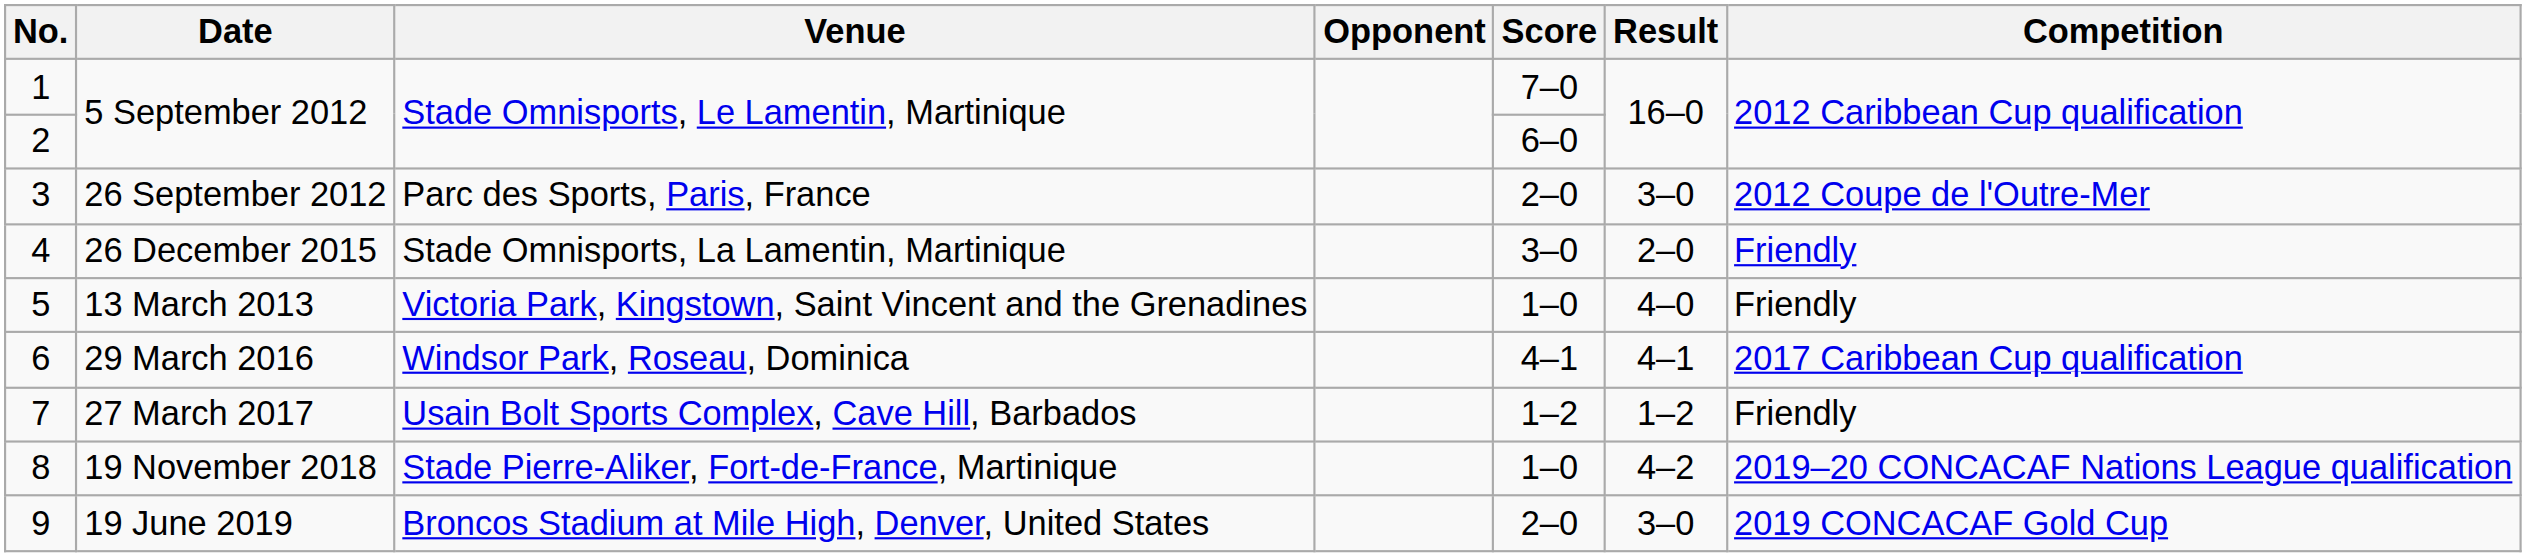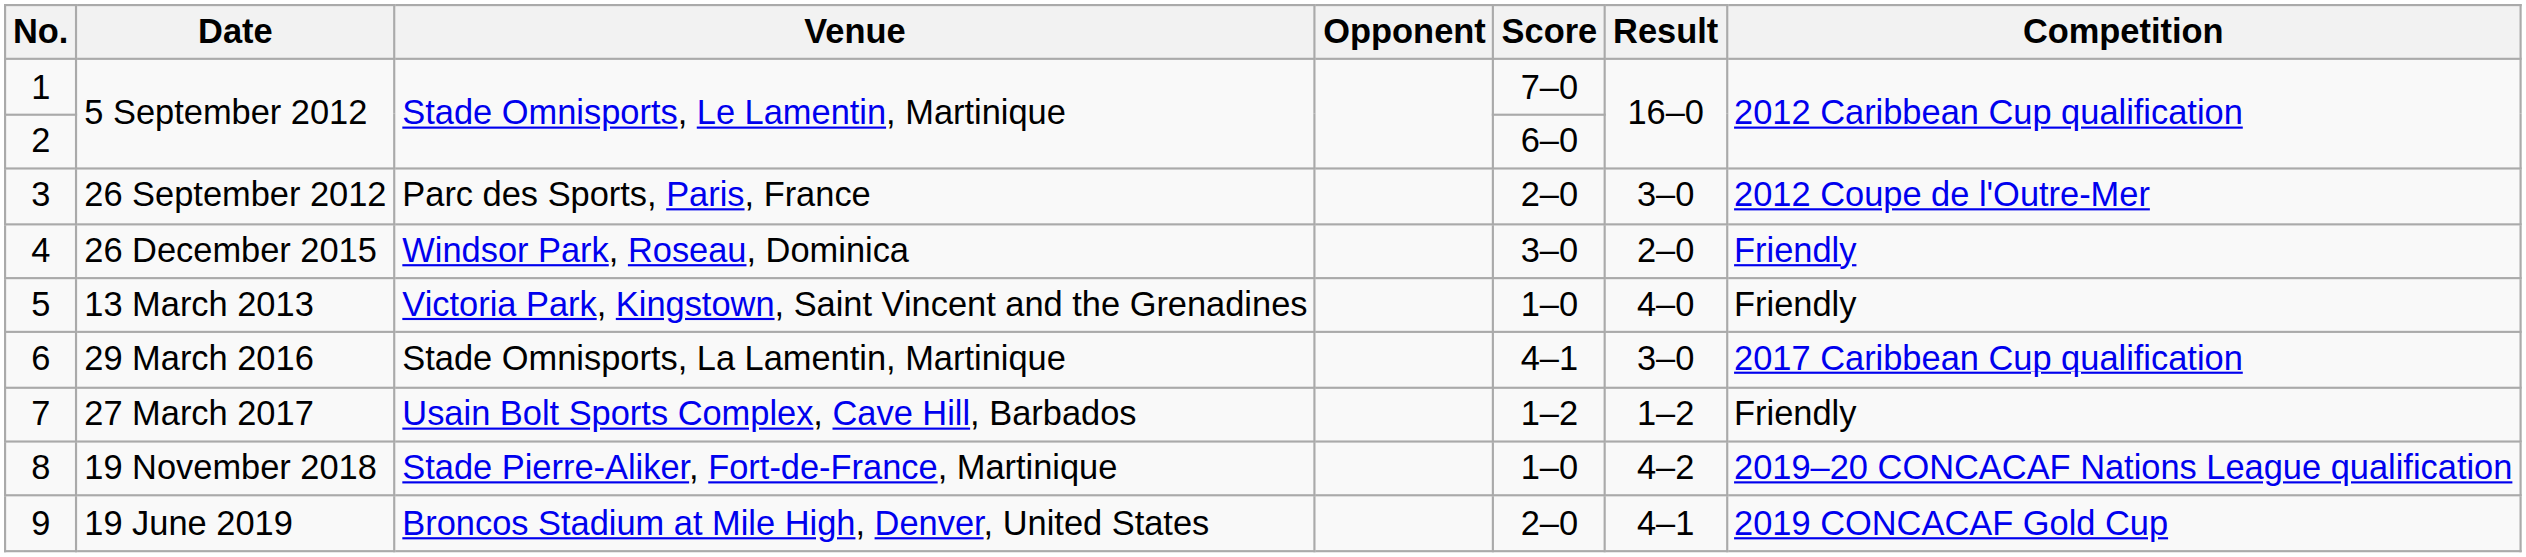4 | Venue: Stade Omnisports, La Lamentin, Martinique -> Windsor Park, Roseau, Dominica
6 | Venue: Windsor Park, Roseau, Dominica -> Stade Omnisports, La Lamentin, Martinique
6 | Result: 4–1 -> 3–0
9 | Result: 3–0 -> 4–1
